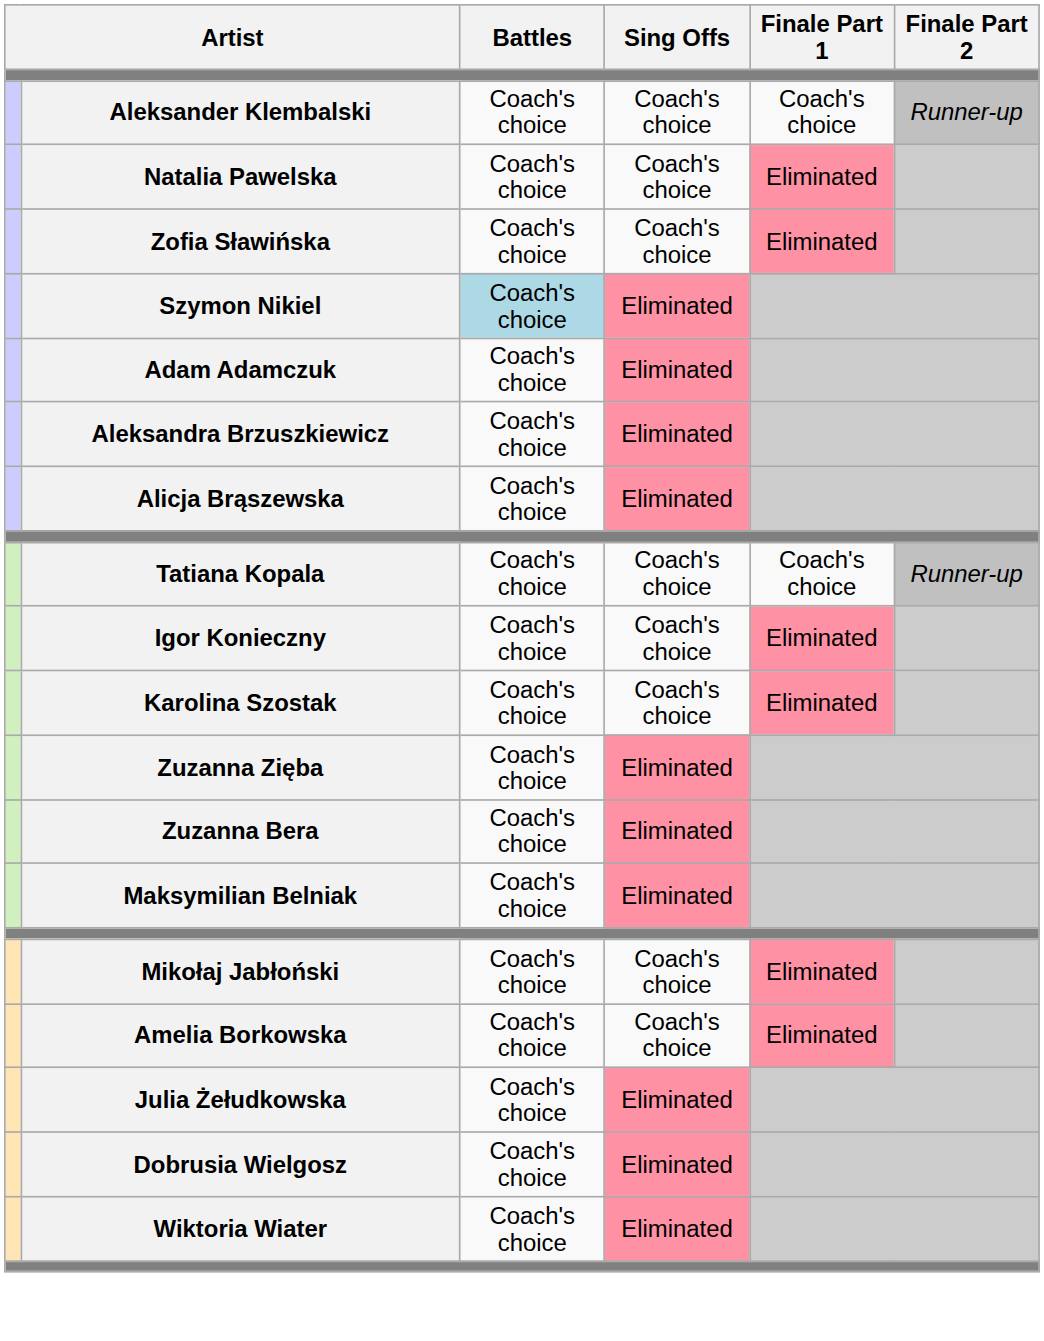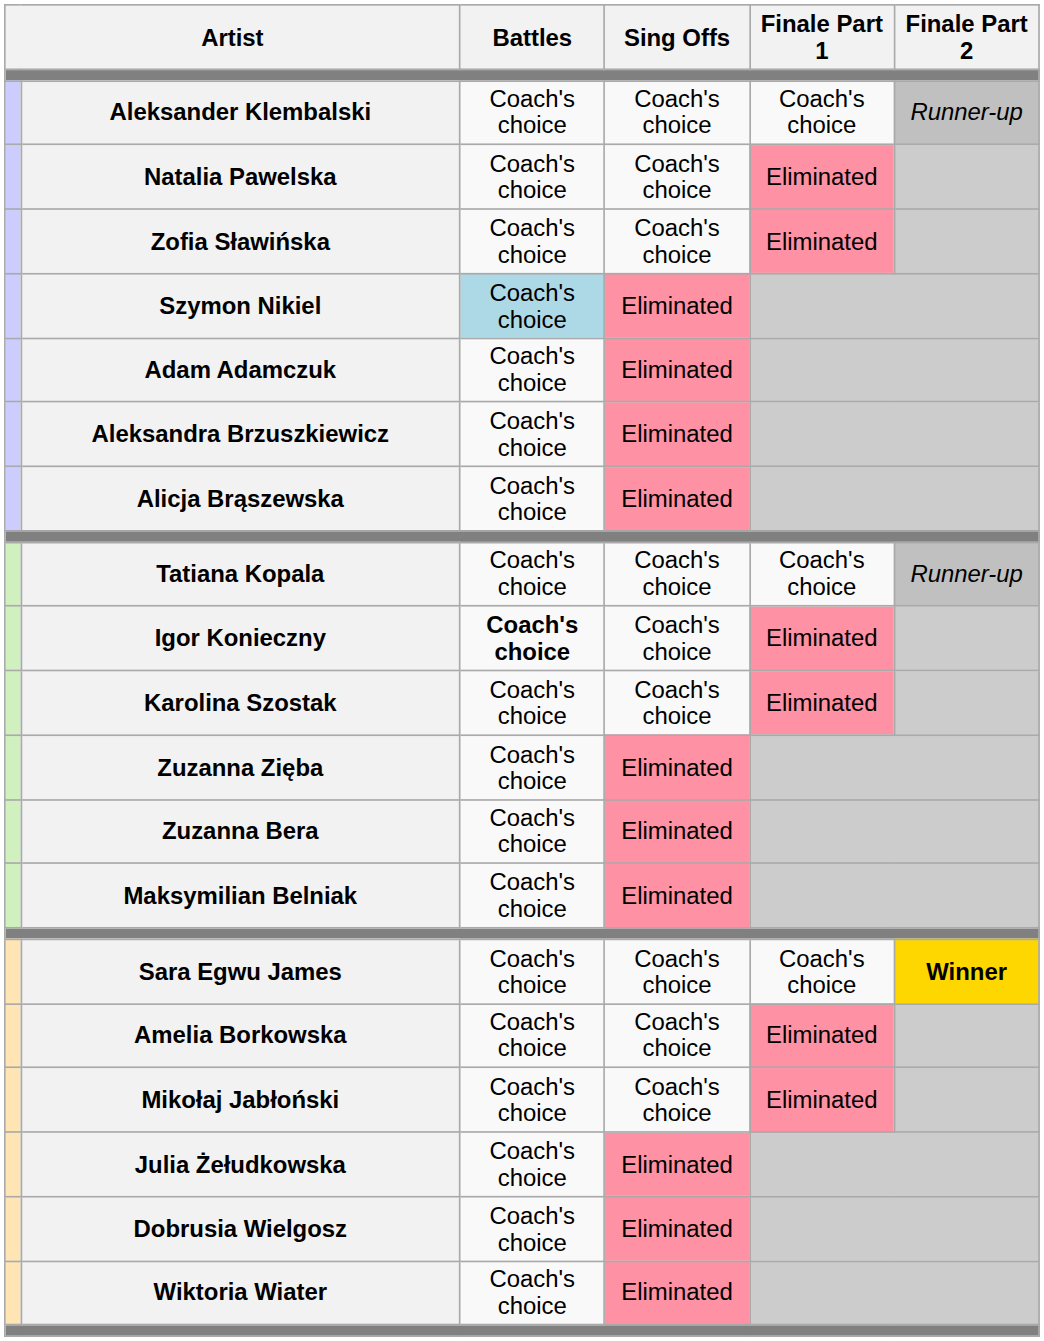Igor Konieczny | Battles: normal -> bold
+ row: Sara Egwu James | Coach's choice | Coach's choice | Coach's choice | Winner
rows swapped: Amelia Borkowska <-> Mikołaj Jabłoński
